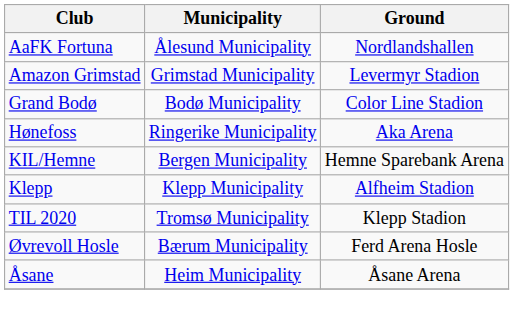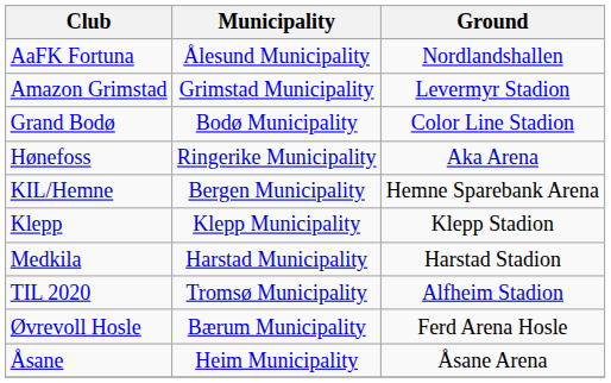Klepp | Ground: Alfheim Stadion -> Klepp Stadion
+ row: Medkila | Harstad Municipality | Harstad Stadion
TIL 2020 | Ground: Klepp Stadion -> Alfheim Stadion
